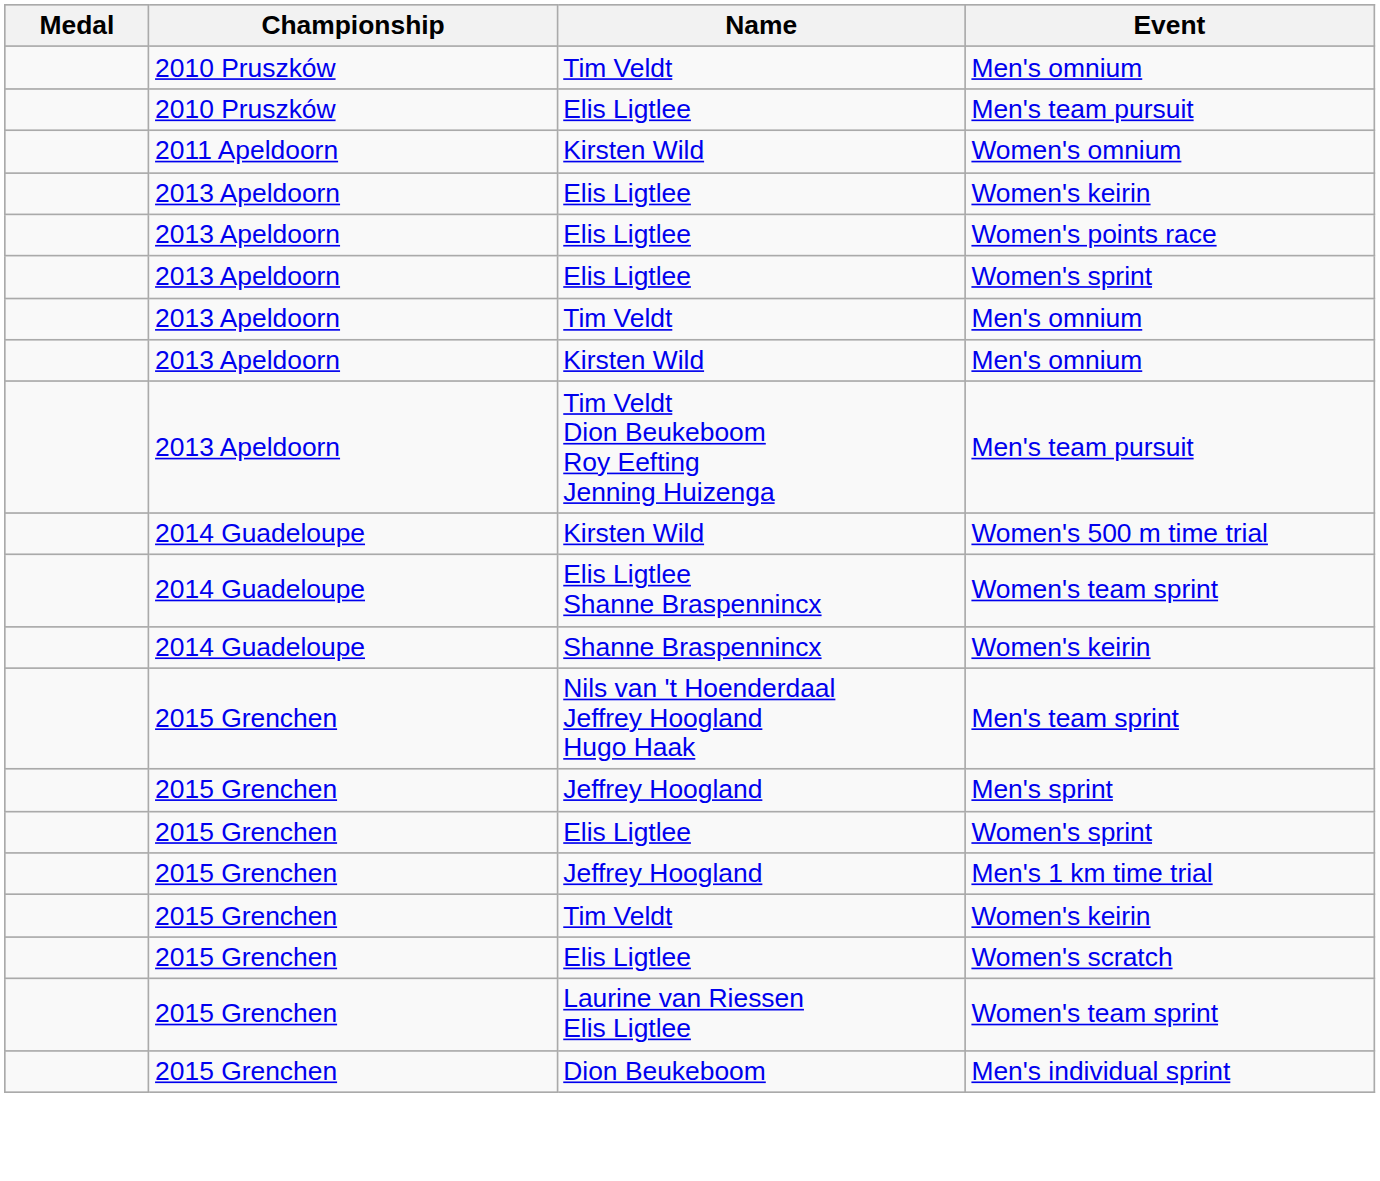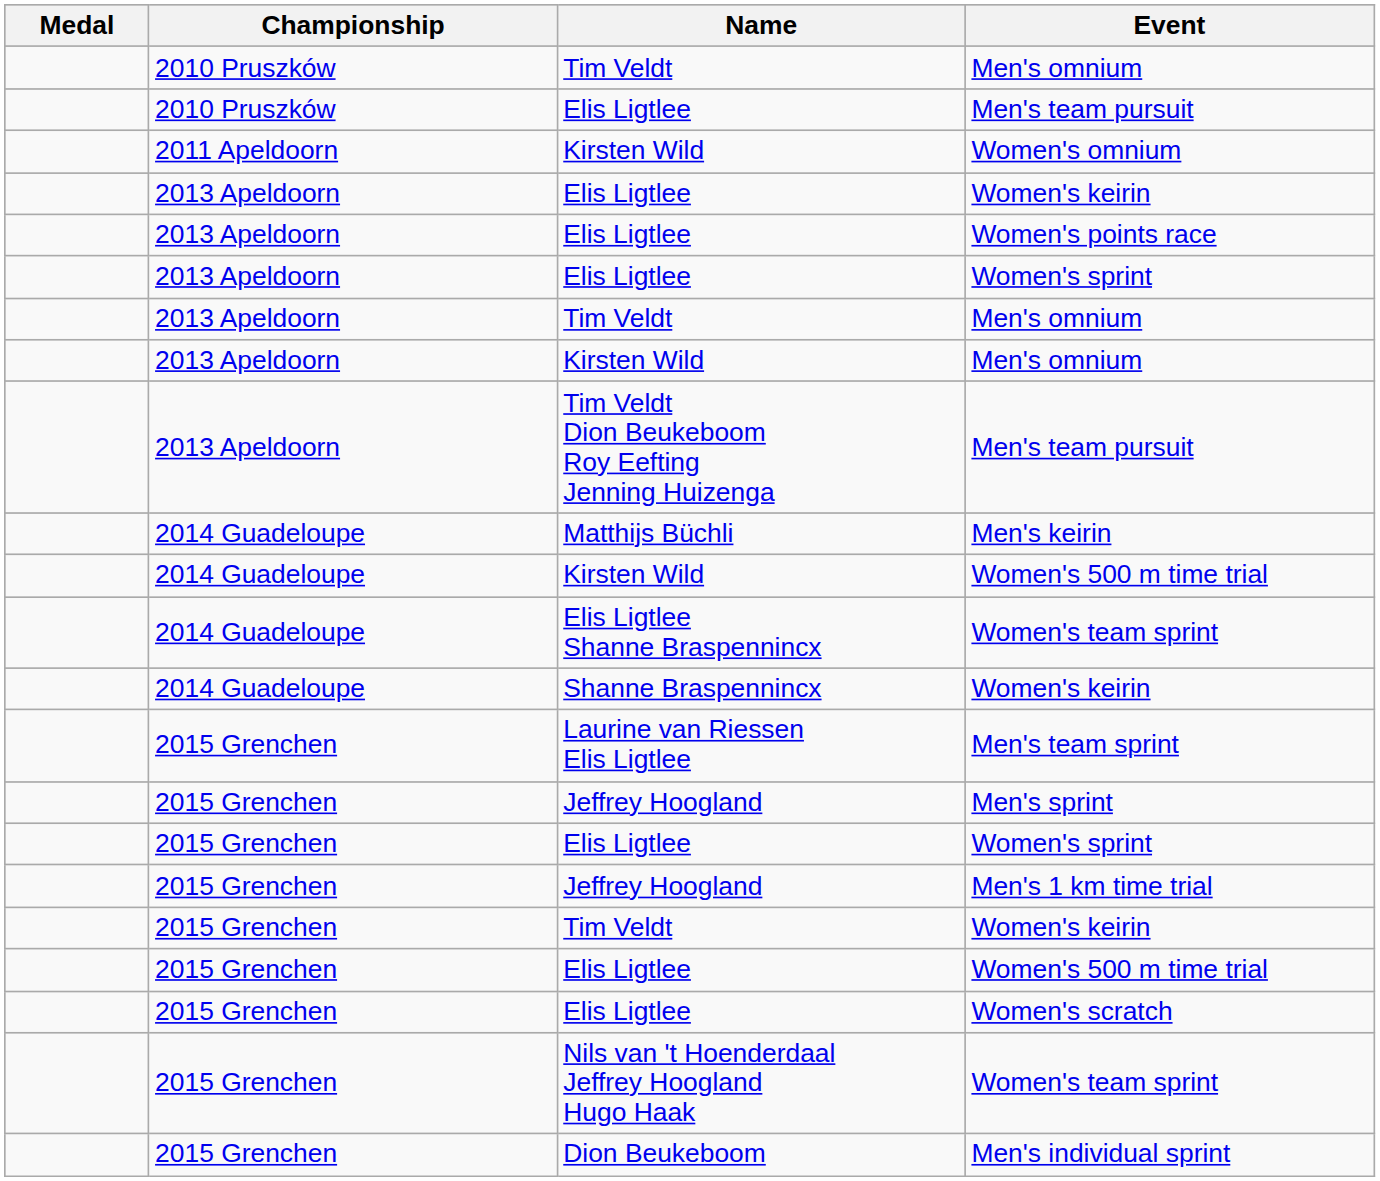+ row: 2014 Guadeloupe | Matthijs Büchli | Men's keirin
Men's team sprint | Name: Nils van 't Hoenderdaal Jeffrey Hoogland Hugo Haak -> Laurine van Riessen Elis Ligtlee
+ row: 2015 Grenchen | Elis Ligtlee | Women's 500 m time trial
2015 Grenchen / Women's team sprint | Name: Laurine van Riessen Elis Ligtlee -> Nils van 't Hoenderdaal Jeffrey Hoogland Hugo Haak
